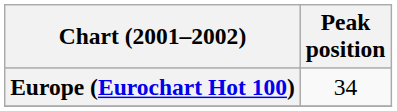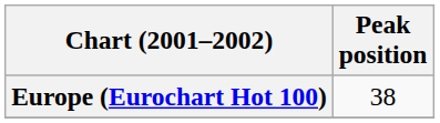Europe (Eurochart Hot 100) | Peak position: 34 -> 38
